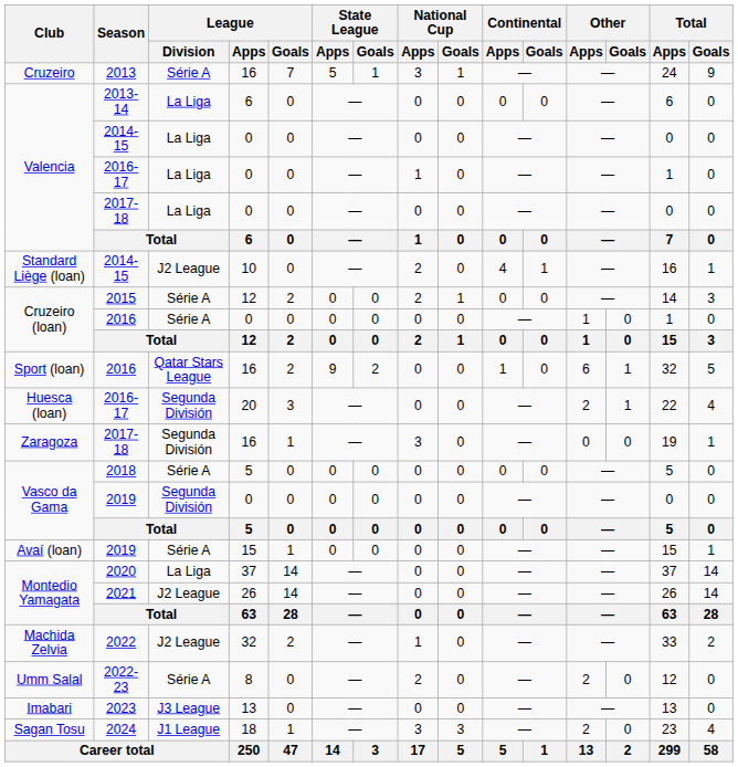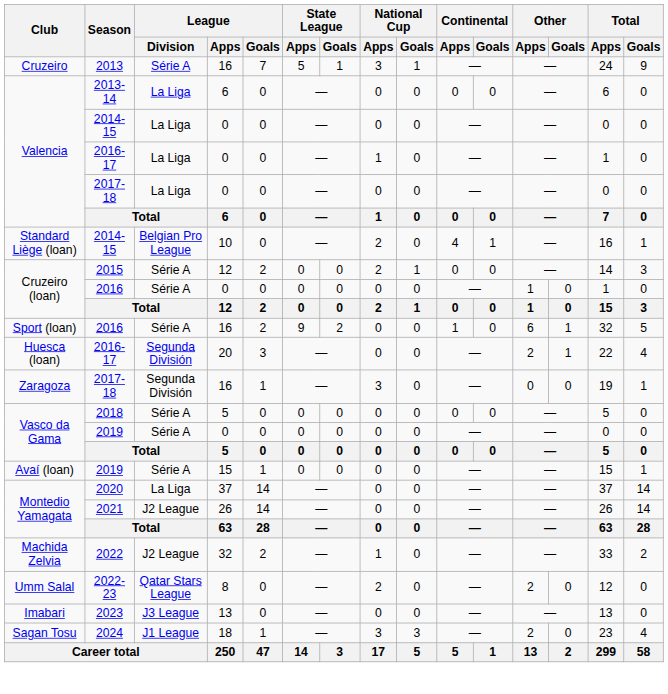Standard Liège (loan) / 2014-15 | League / Division: J2 League -> Belgian Pro League
Sport (loan) / 2016 | League / Division: Qatar Stars League -> Série A
Vasco da Gama / 2019 | League / Division: Segunda División -> Série A
2022-23 | League / Division: Série A -> Qatar Stars League
